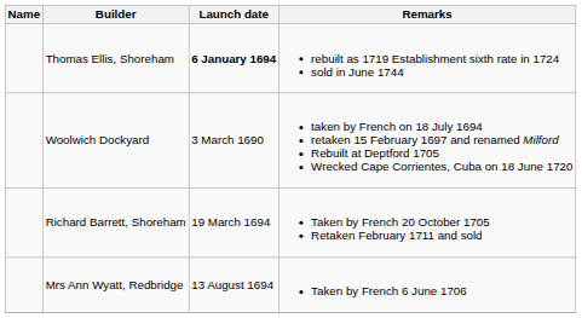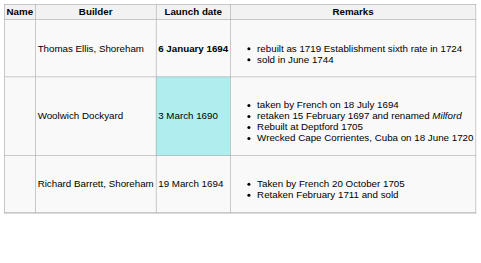Woolwich Dockyard | Launch date: no background -> paleturquoise background
- row: Mrs Ann Wyatt, Redbridge | 13 August 1694 | Taken by French 6 June 1706
